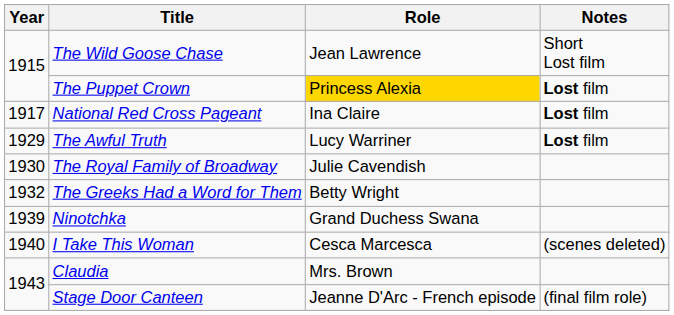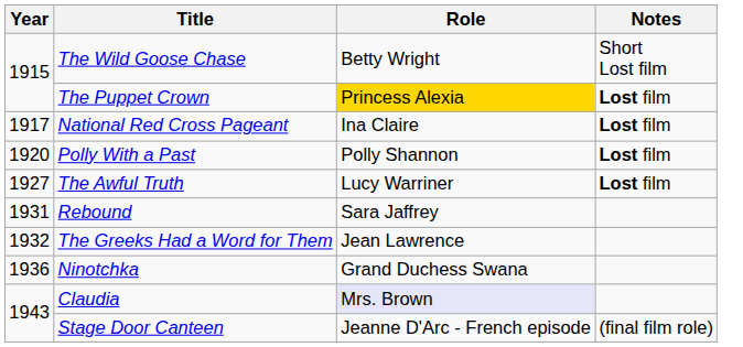The Wild Goose Chase | Role: Jean Lawrence -> Betty Wright
+ row: 1920 | Polly With a Past | Polly Shannon | Lost film
The Awful Truth | Year: 1929 -> 1927
- row: 1930 | The Royal Family of Broadway | Julie Cavendish
+ row: 1931 | Rebound | Sara Jaffrey
The Greeks Had a Word for Them | Role: Betty Wright -> Jean Lawrence
Ninotchka | Year: 1939 -> 1936
- row: 1940 | I Take This Woman | Cesca Marcesca | (scenes deleted)
Claudia | Role: no background -> lavender background
